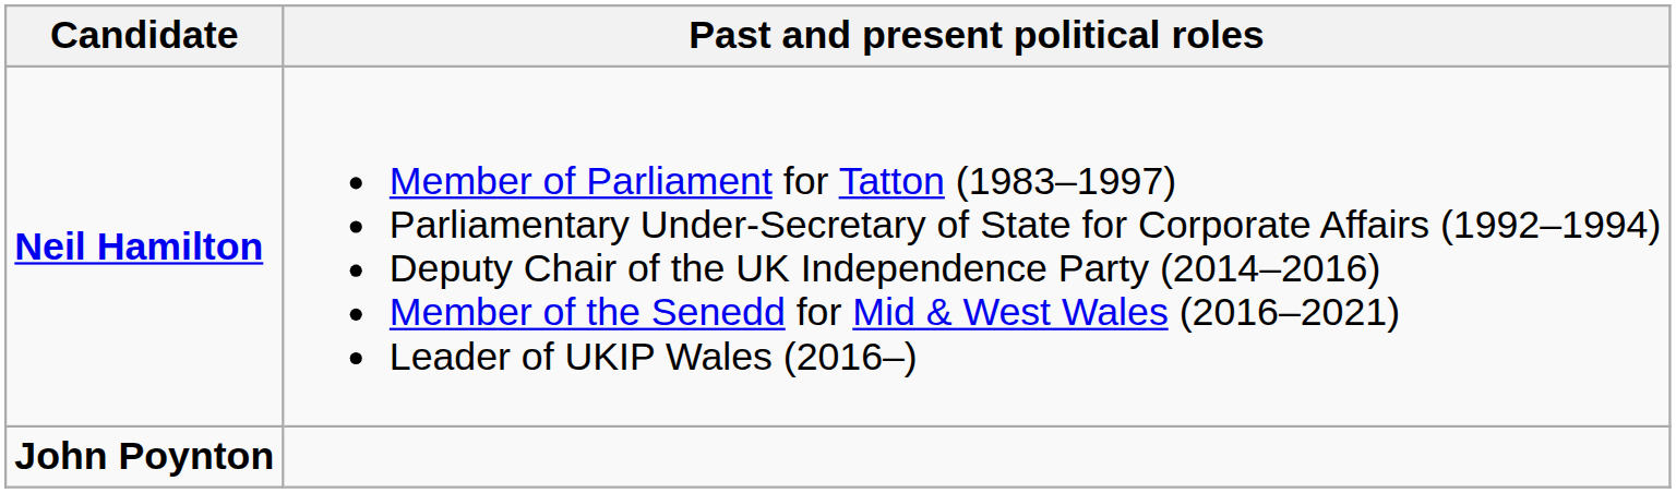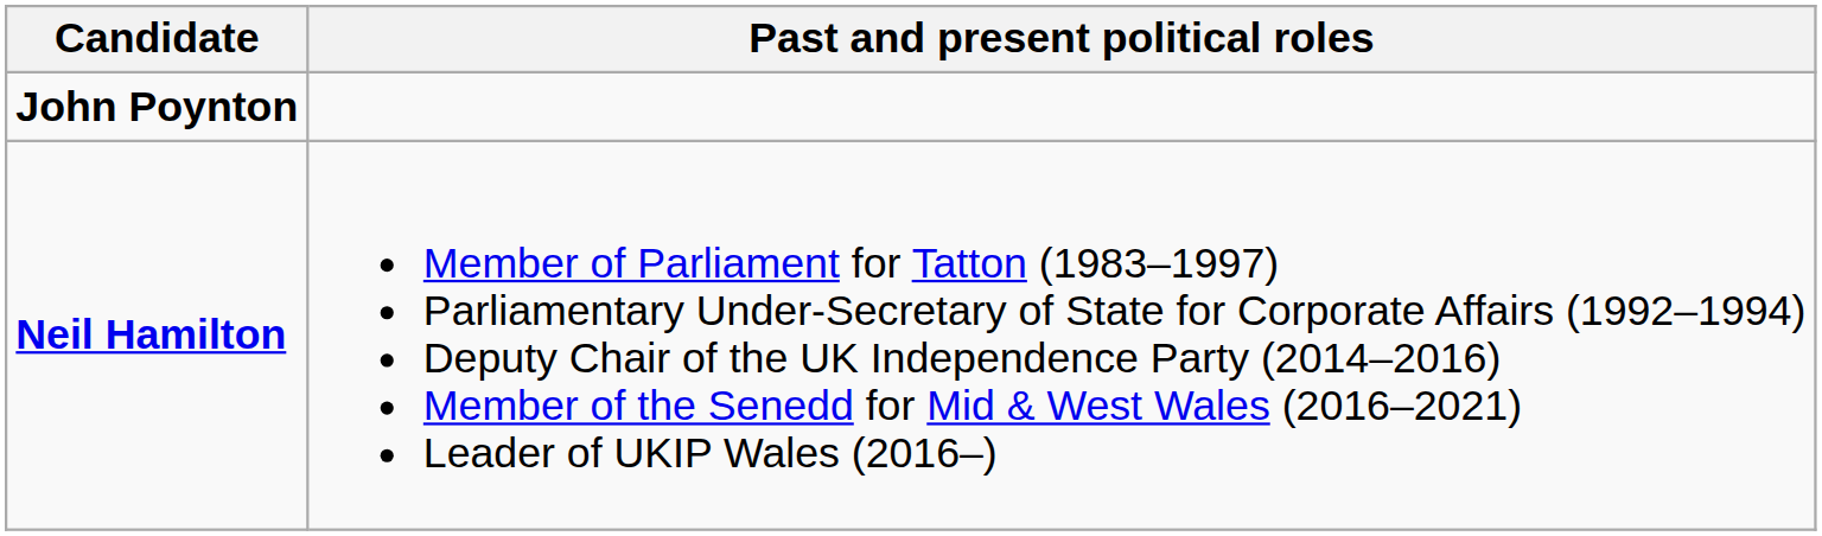rows swapped: Neil Hamilton <-> John Poynton
